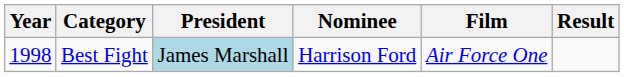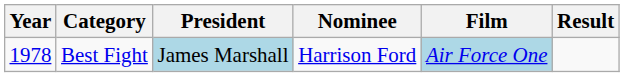Best Fight | Year: 1998 -> 1978
Best Fight | Film: no background -> lightblue background
